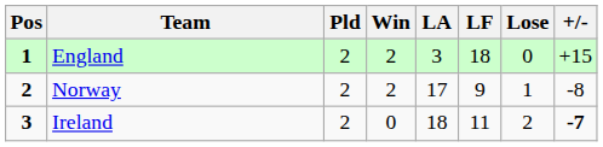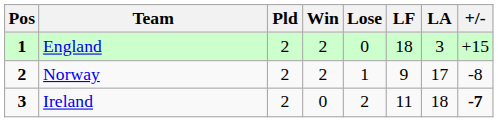columns swapped: Lose <-> LA
